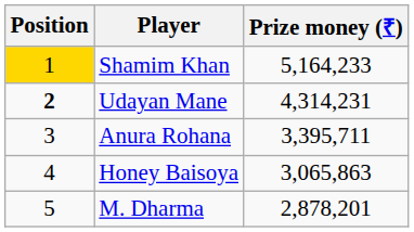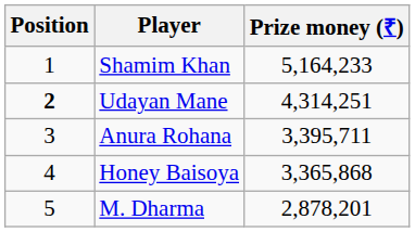Shamim Khan | Position: gold background -> no background
Udayan Mane | Prize money (₹): 4,314,231 -> 4,314,251
Honey Baisoya | Prize money (₹): 3,065,863 -> 3,365,868
